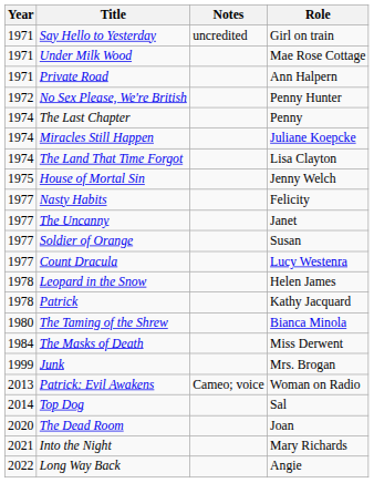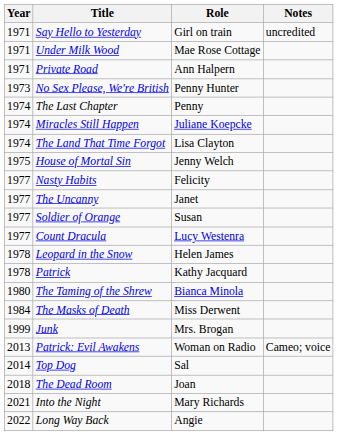columns swapped: Role <-> Notes
No Sex Please, We're British | Year: 1972 -> 1973
The Dead Room | Year: 2020 -> 2018
